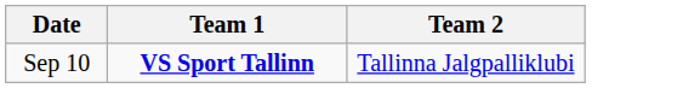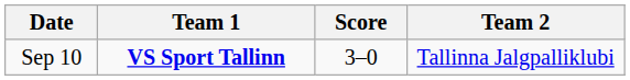+ column: Score | 3–0
